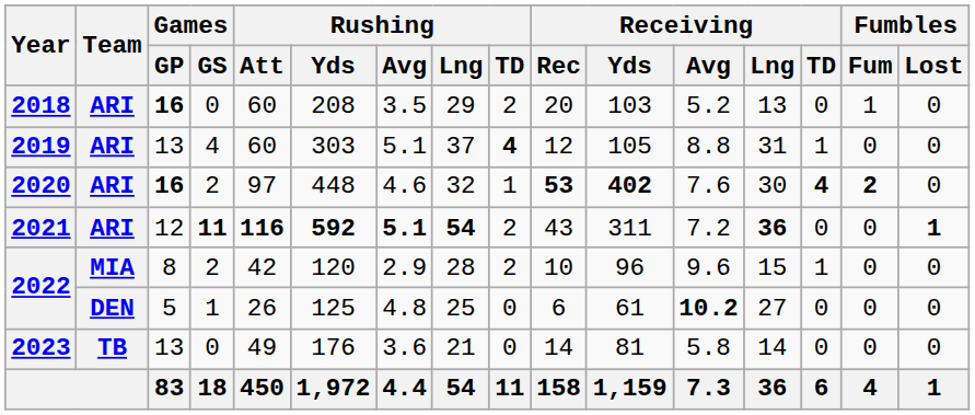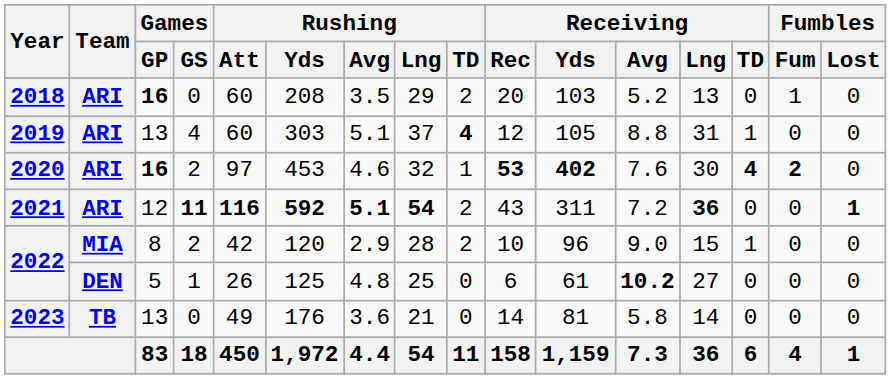2020 | Rushing / Yds: 448 -> 453
2022 / 8 | Receiving / Avg: 9.6 -> 9.0
